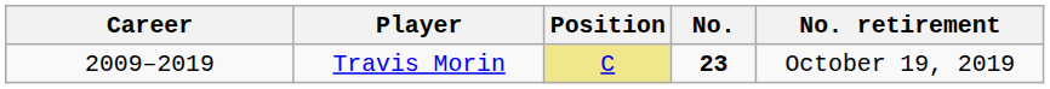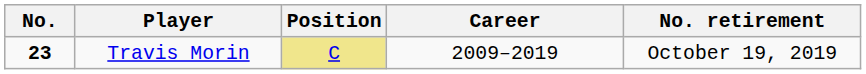columns swapped: No. <-> Career
